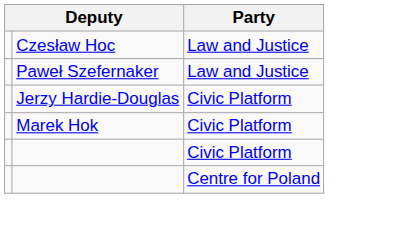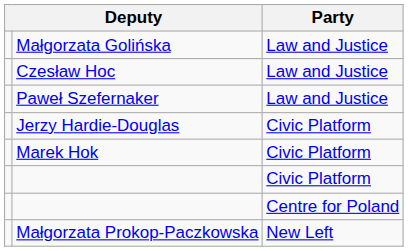+ row: Małgorzata Golińska | Law and Justice
+ row: Małgorzata Prokop-Paczkowska | New Left
